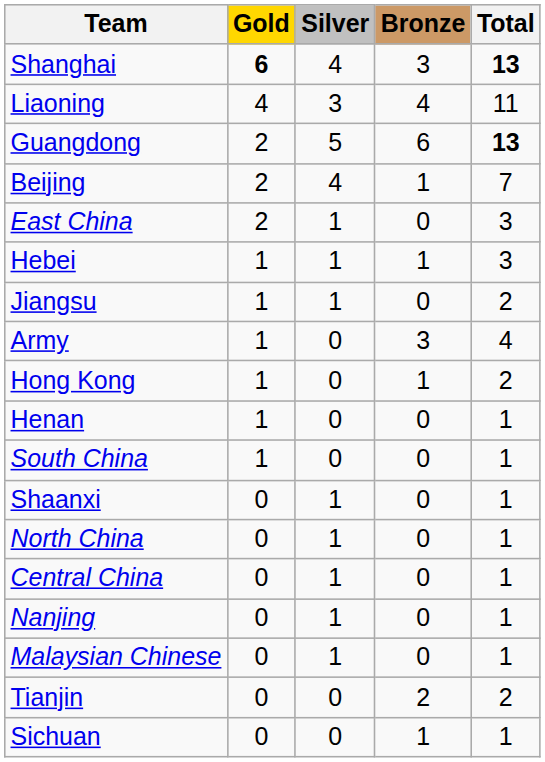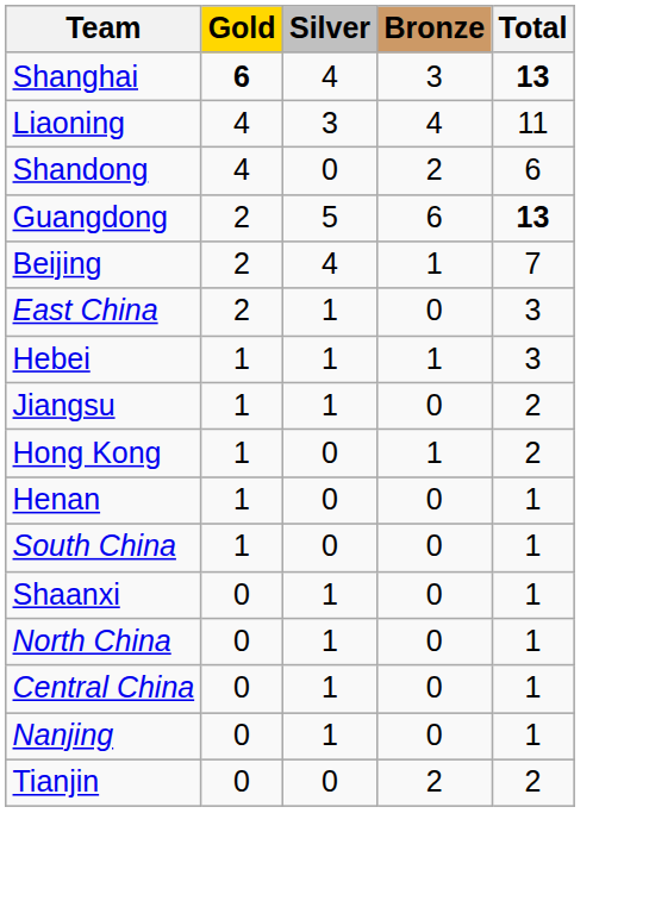+ row: Shandong | 4 | 0 | 2 | 6
- row: Army | 1 | 0 | 3 | 4
- row: Malaysian Chinese | 0 | 1 | 0 | 1
- row: Sichuan | 0 | 0 | 1 | 1
